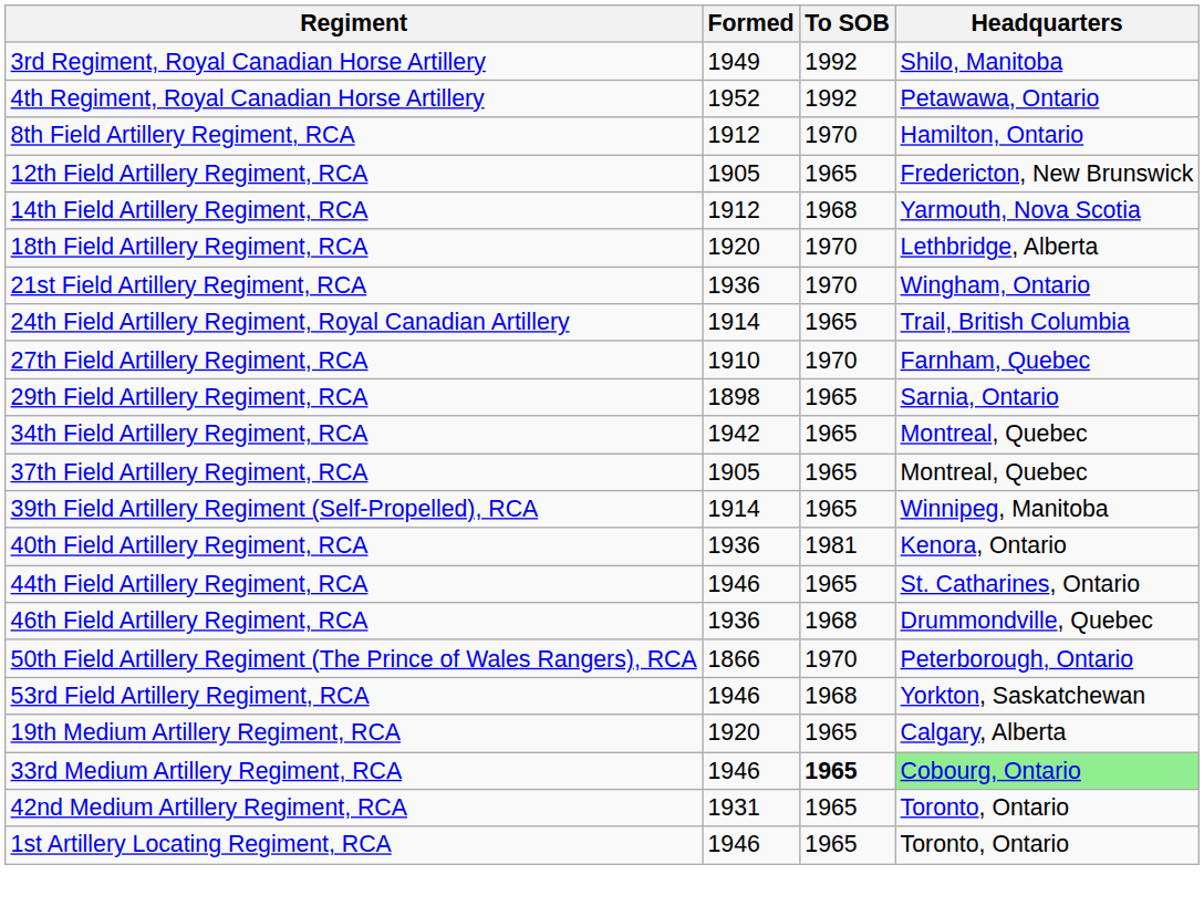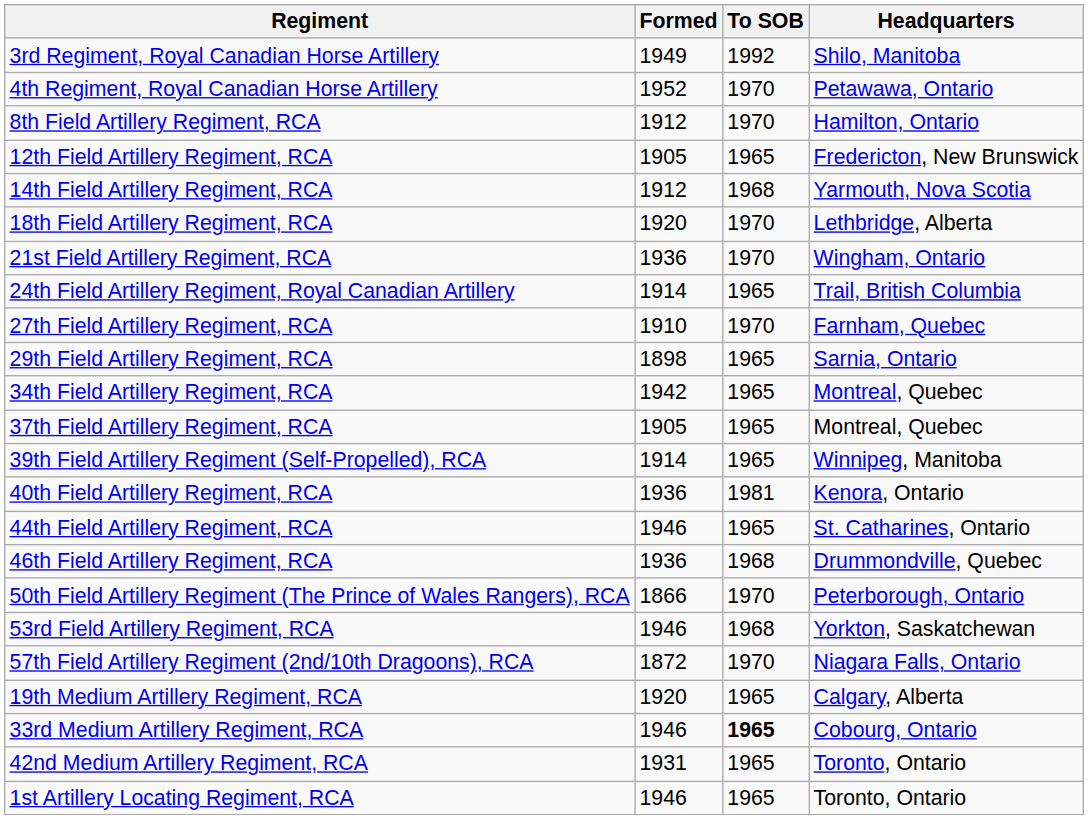4th Regiment, Royal Canadian Horse Artillery | To SOB: 1992 -> 1970
+ row: 57th Field Artillery Regiment (2nd/10th Dragoons), RCA | 1872 | 1970 | Niagara Falls, Ontario
33rd Medium Artillery Regiment, RCA | Headquarters: lightgreen background -> no background
